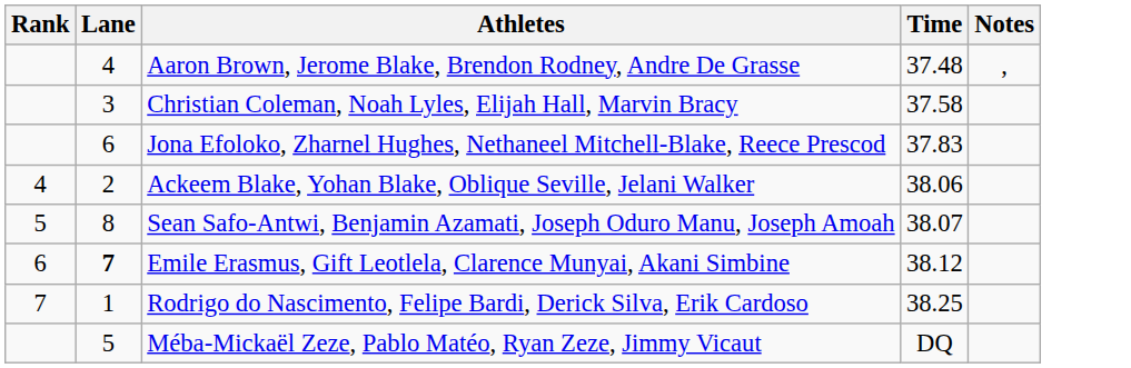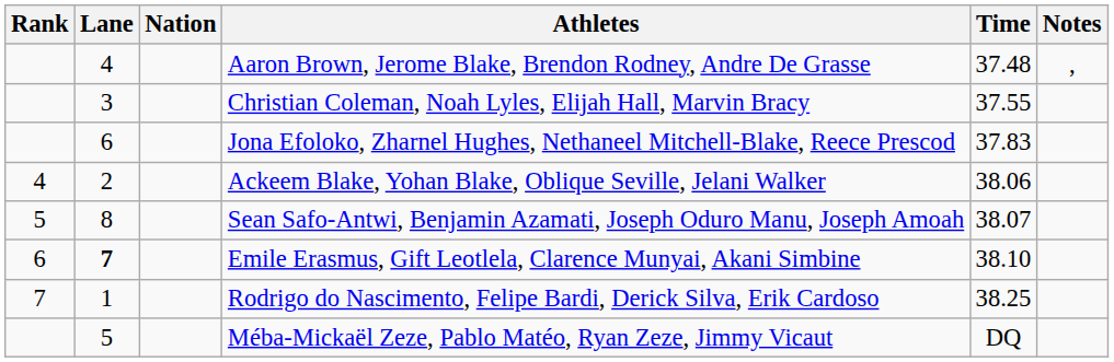+ column: Nation
Christian Coleman, Noah Lyles, Elijah Hall, Marvin Bracy | Time: 37.58 -> 37.55
Emile Erasmus, Gift Leotlela, Clarence Munyai, Akani Simbine | Time: 38.12 -> 38.10
